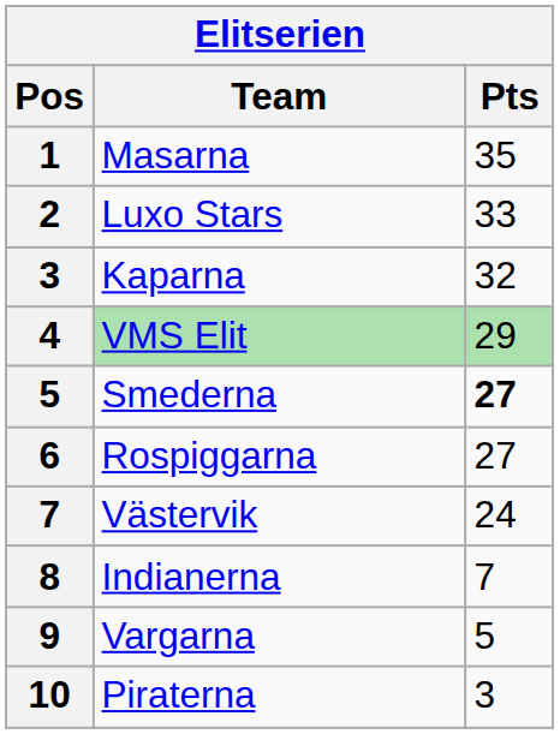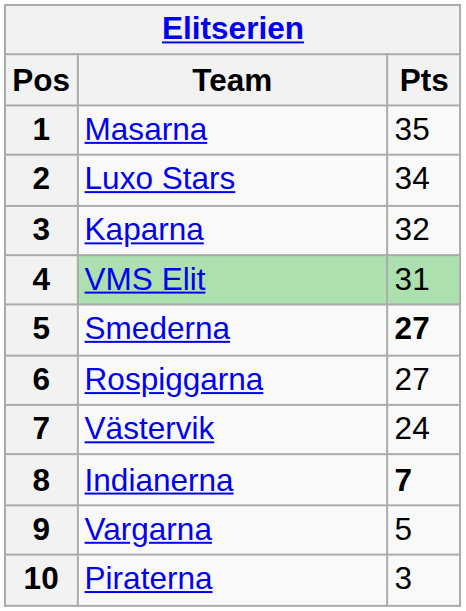Luxo Stars | Pts: 33 -> 34
VMS Elit | Pts: 29 -> 31
Indianerna | Pts: normal -> bold
